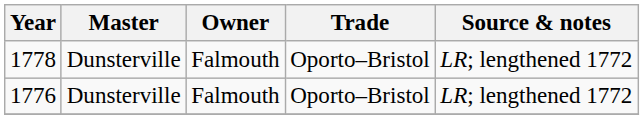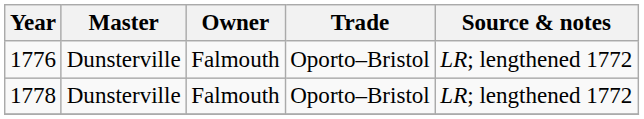rows swapped: 1776 <-> 1778
